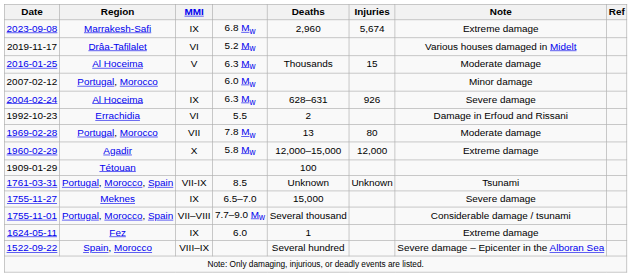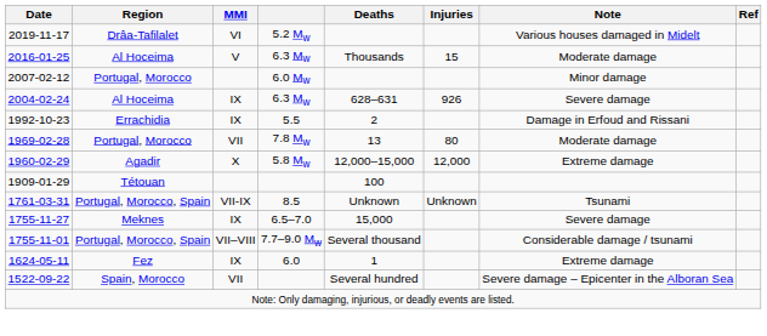- row: 2023-09-08 | Marrakesh-Safi | IX | 6.8 Mw | 2,960 | 5,674 | Extreme damage
1992-10-23 | MMI: VI -> IX
1522-09-22 | MMI: VIII–IX -> VII
